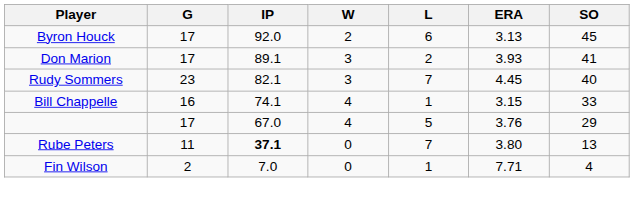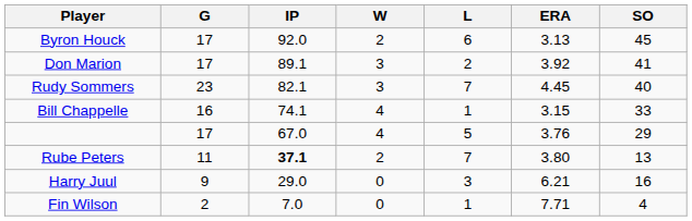Don Marion | ERA: 3.93 -> 3.92
Rube Peters | W: 0 -> 2
+ row: Harry Juul | 9 | 29.0 | 0 | 3 | 6.21 | 16
